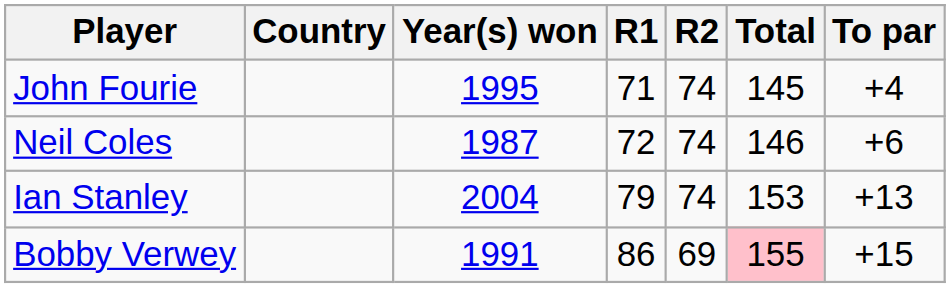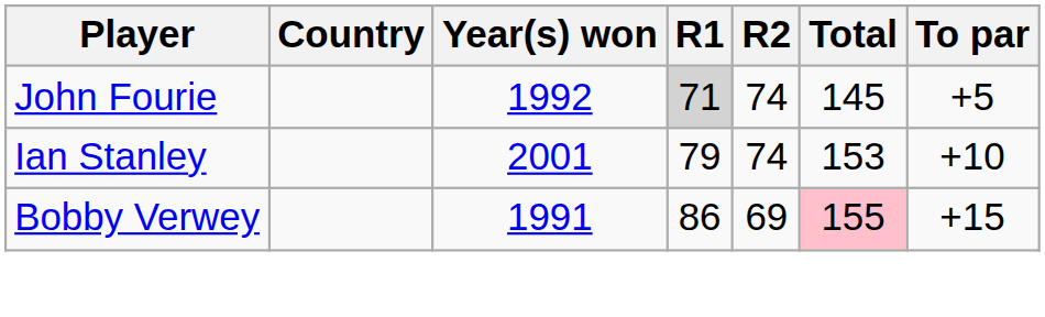John Fourie | Year(s) won: 1995 -> 1992
John Fourie | R1: no background -> lightgrey background
John Fourie | To par: +4 -> +5
- row: Neil Coles | 1987 | 72 | 74 | 146 | +6
Ian Stanley | Year(s) won: 2004 -> 2001
Ian Stanley | To par: +13 -> +10
